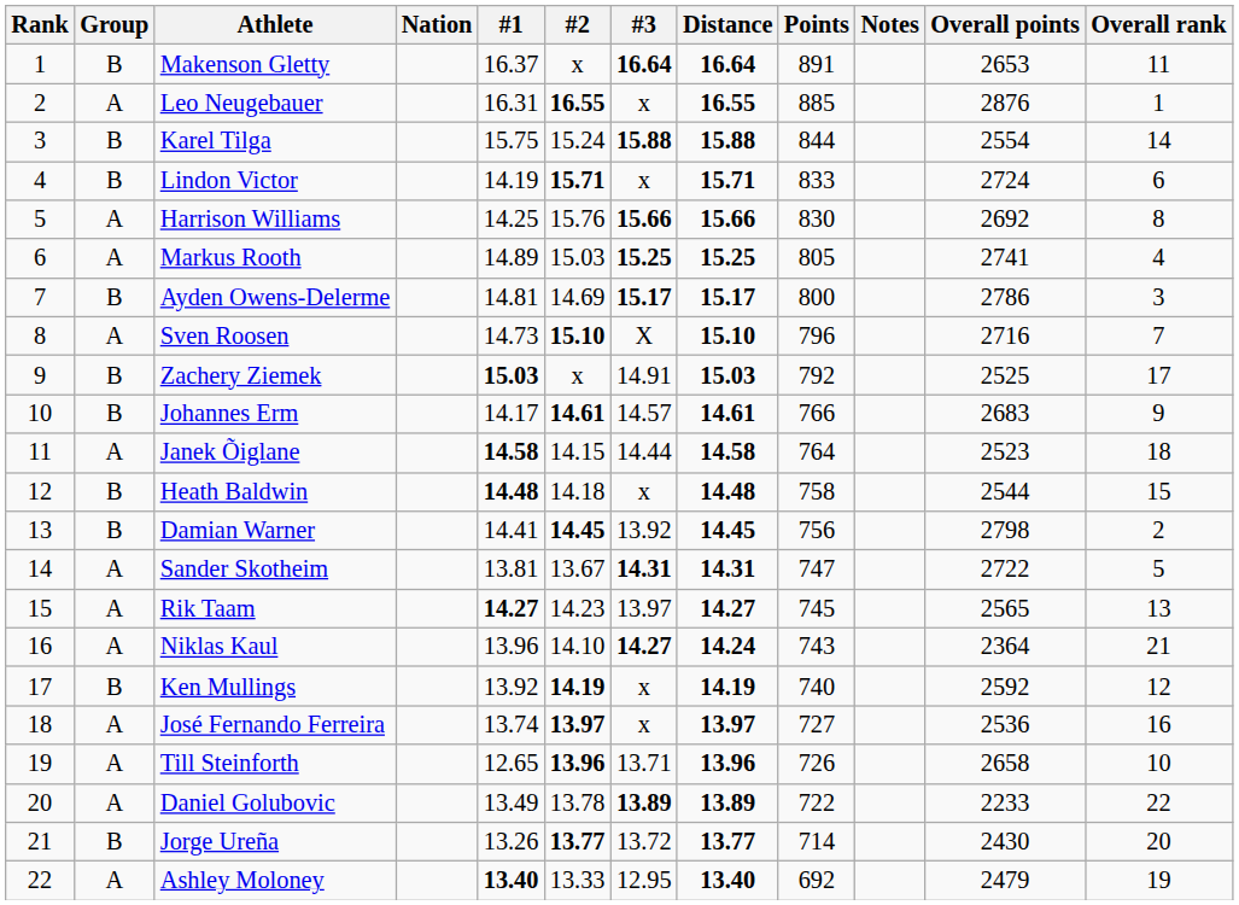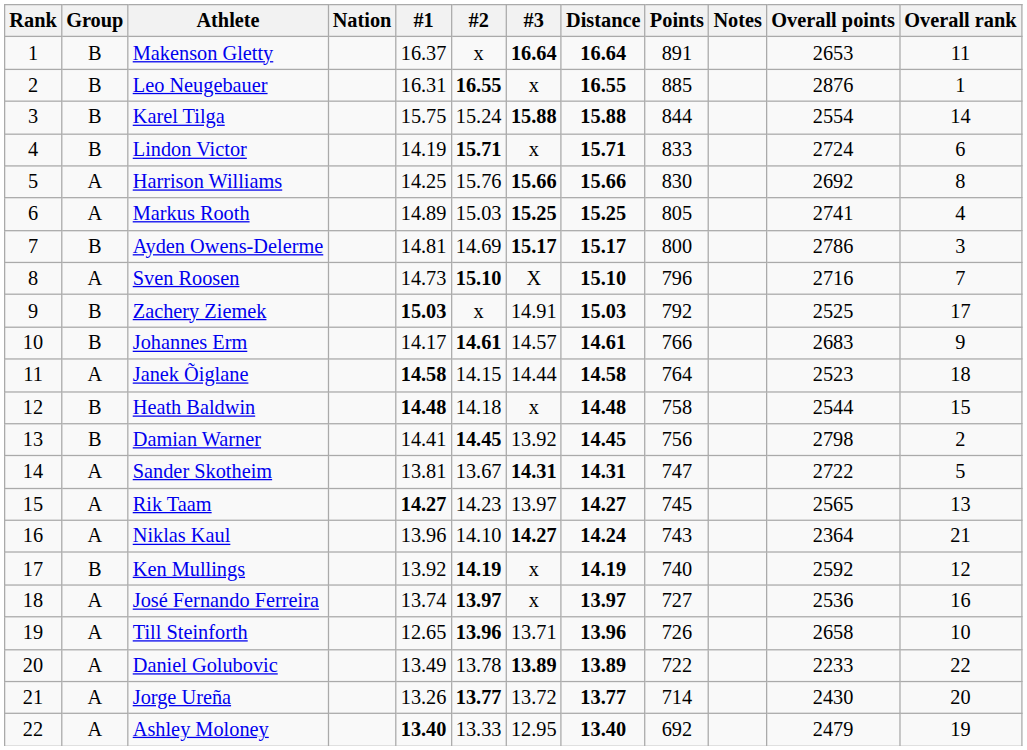Leo Neugebauer | Group: A -> B
Jorge Ureña | Group: B -> A
